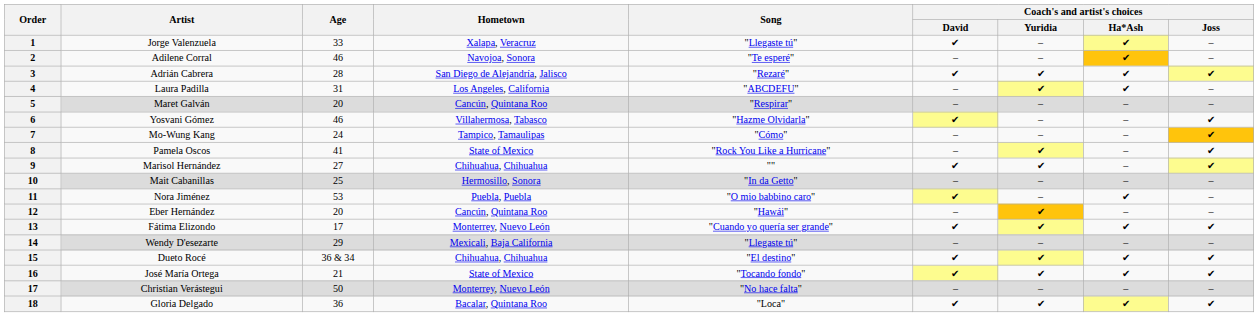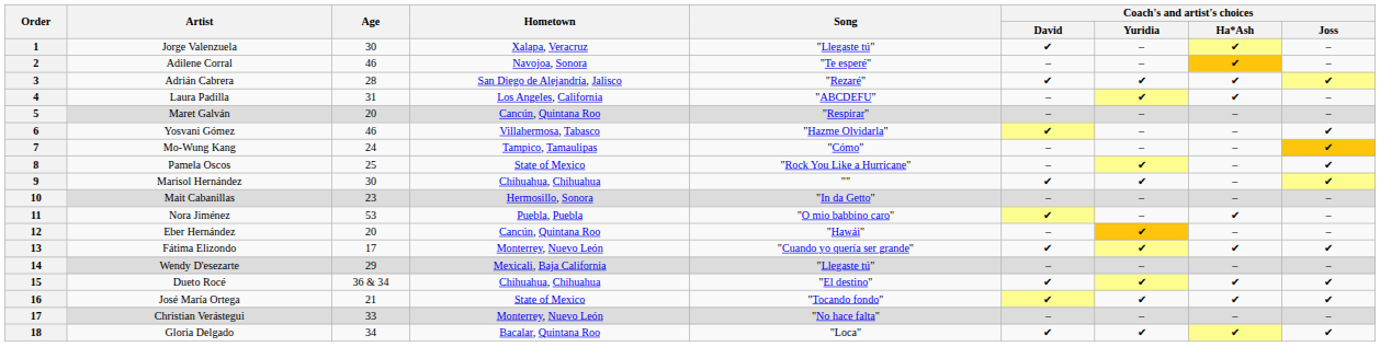Jorge Valenzuela | Age: 33 -> 30
Pamela Oscos | Age: 41 -> 25
Marisol Hernández | Age: 27 -> 30
Mait Cabanillas | Age: 25 -> 23
Christian Verástegui | Age: 50 -> 33
Gloria Delgado | Age: 36 -> 34
